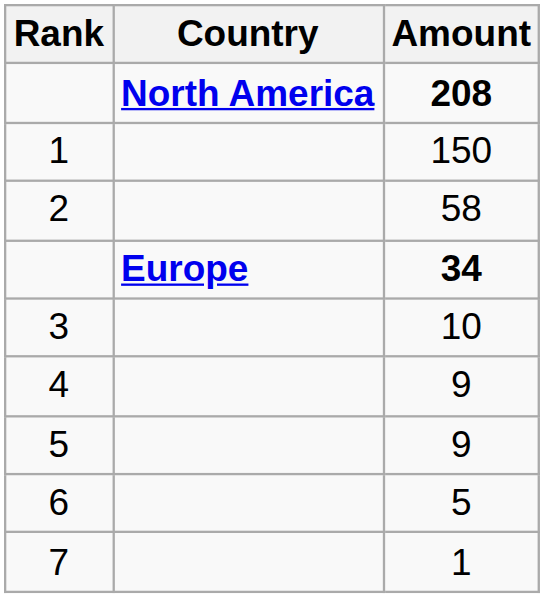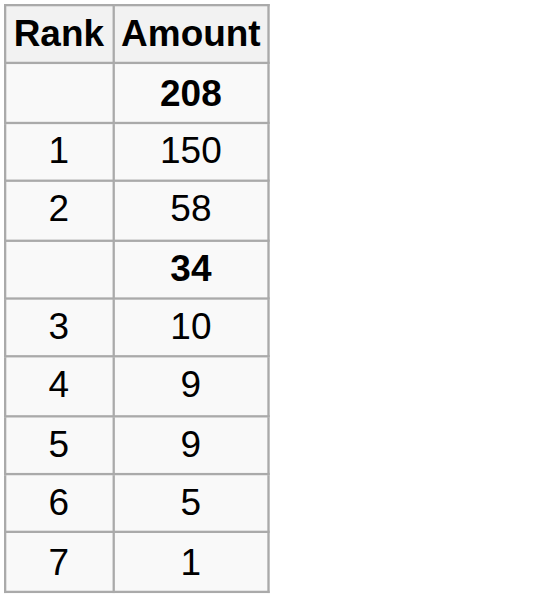- column: Country | North America | Europe
